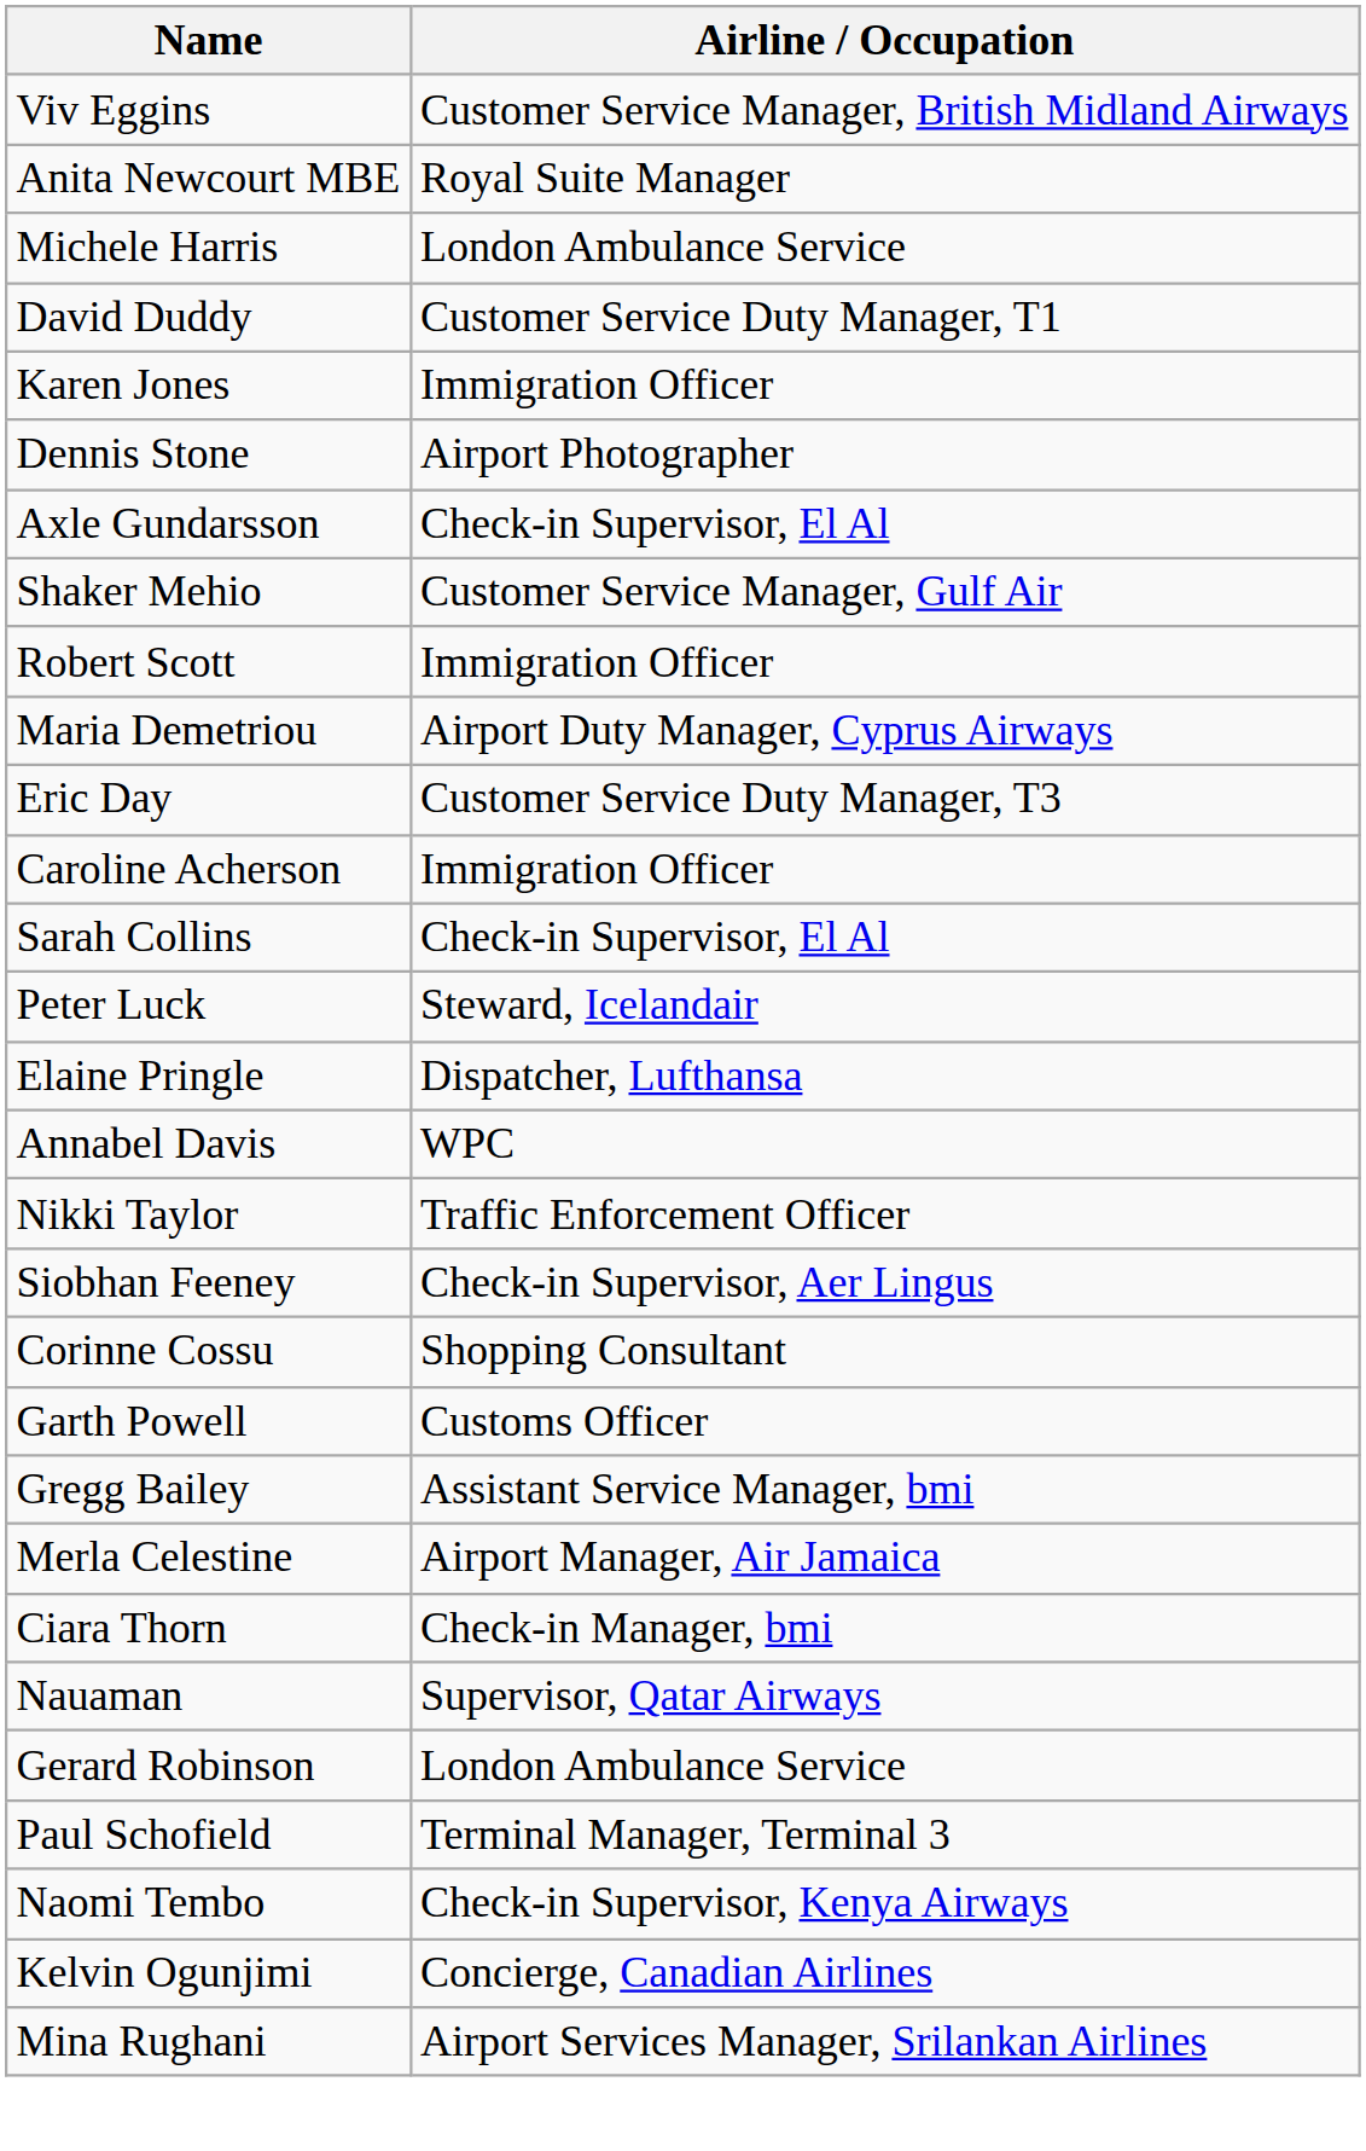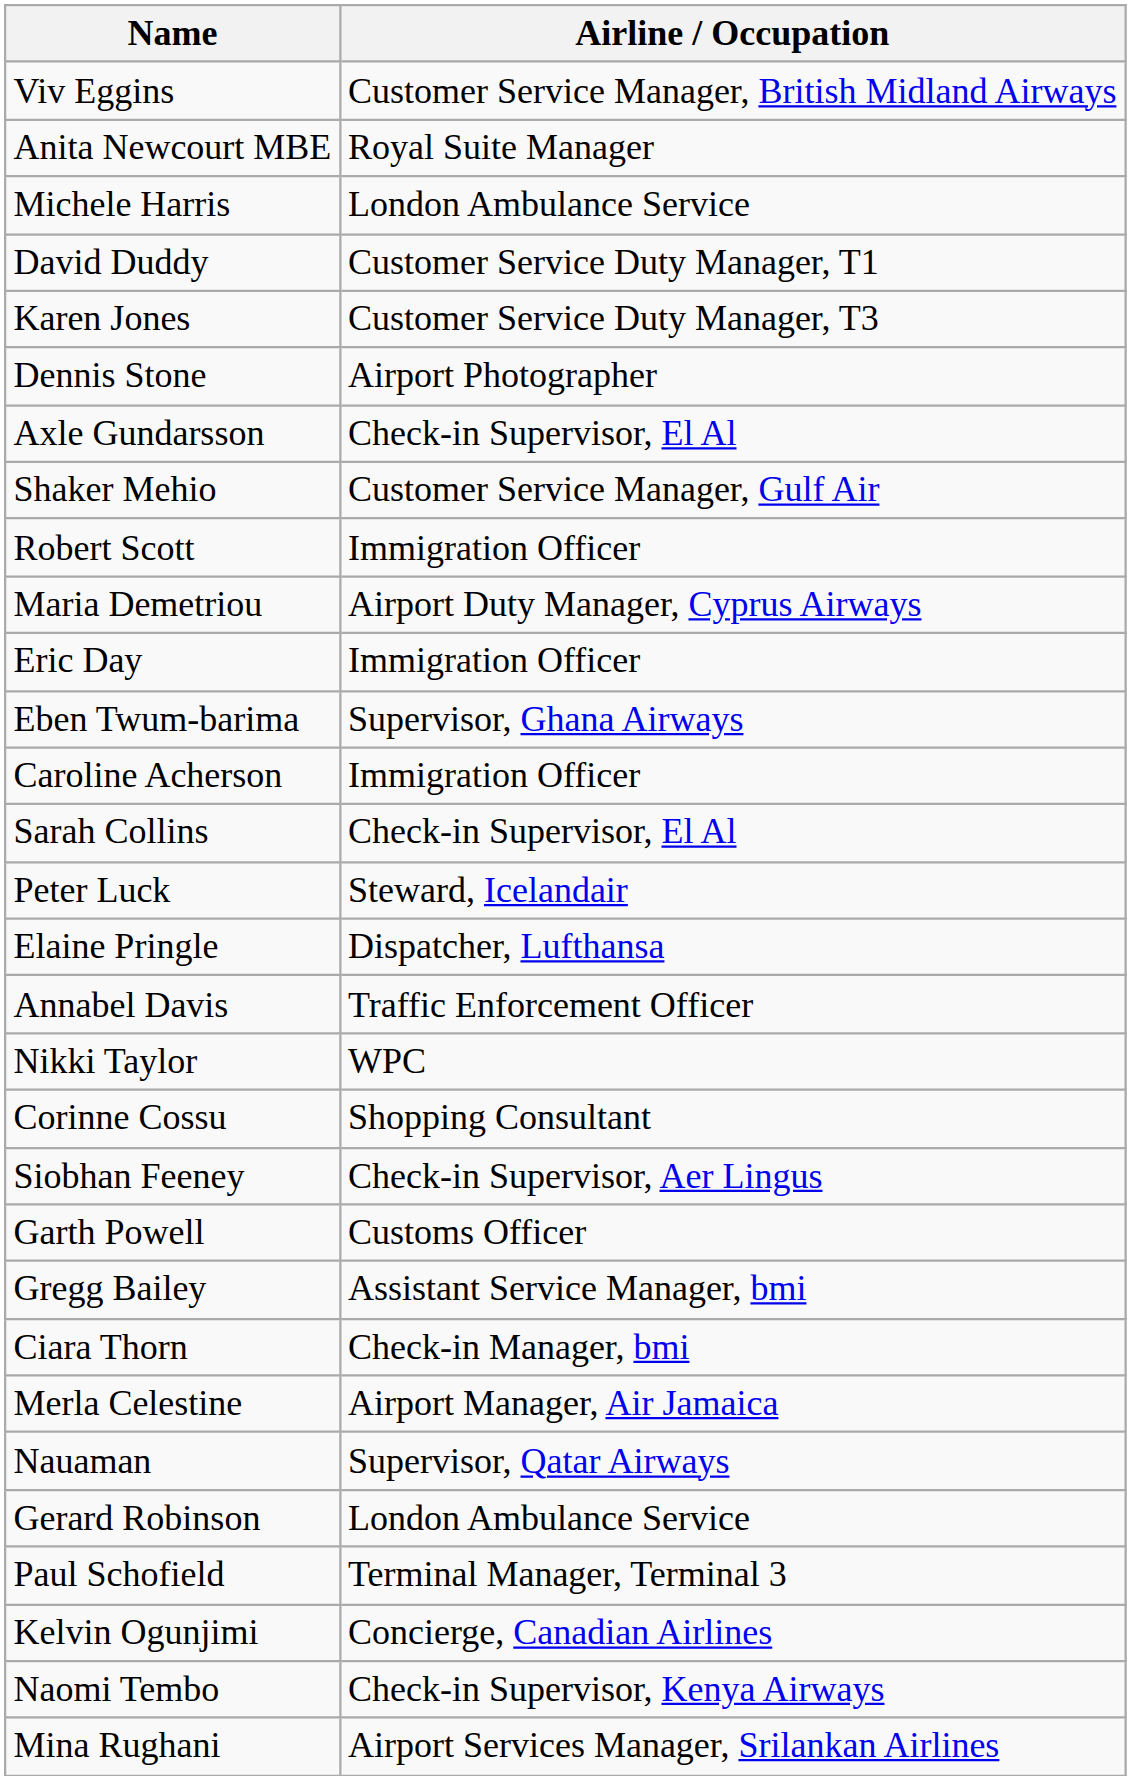Karen Jones | Airline / Occupation: Immigration Officer -> Customer Service Duty Manager, T3
Eric Day | Airline / Occupation: Customer Service Duty Manager, T3 -> Immigration Officer
+ row: Eben Twum-barima | Supervisor, Ghana Airways
Annabel Davis | Airline / Occupation: WPC -> Traffic Enforcement Officer
Nikki Taylor | Airline / Occupation: Traffic Enforcement Officer -> WPC
rows swapped: Siobhan Feeney <-> Corinne Cossu
rows swapped: Ciara Thorn <-> Merla Celestine
rows swapped: Kelvin Ogunjimi <-> Naomi Tembo
